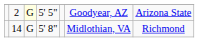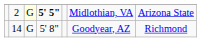2 | column 4: normal -> bold
2 | column 6: Goodyear, AZ -> Midlothian, VA
14 | column 6: Midlothian, VA -> Goodyear, AZ
